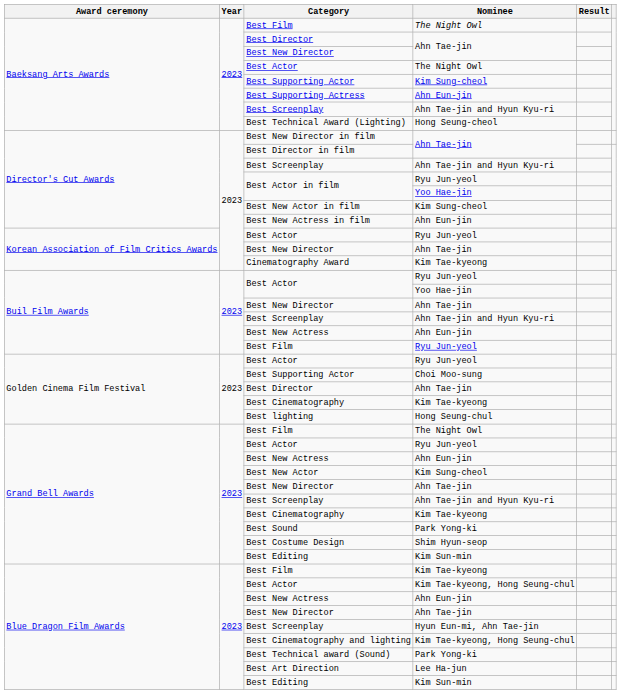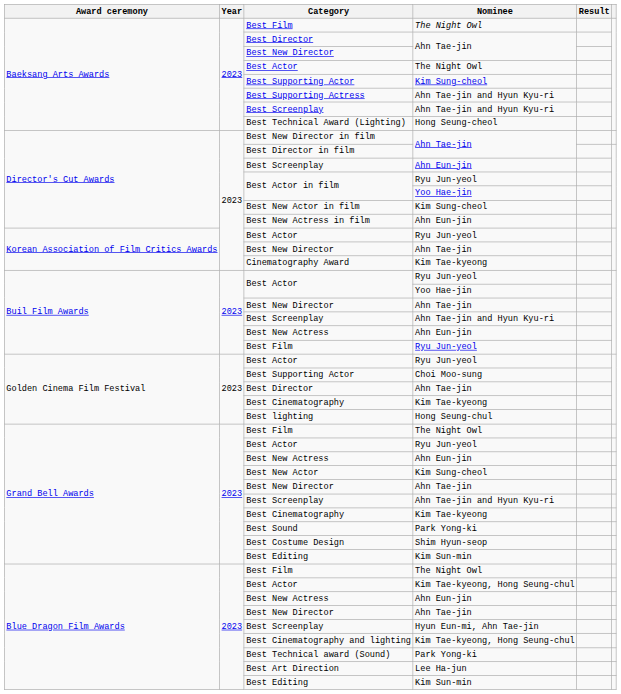Best Supporting Actress | Nominee: Ahn Eun-jin -> Ahn Tae-jin and Hyun Kyu-ri
Director's Cut Awards / Best Screenplay | Nominee: Ahn Tae-jin and Hyun Kyu-ri -> Ahn Eun-jin
Blue Dragon Film Awards / Best Film | Nominee: Kim Tae-kyeong -> The Night Owl
